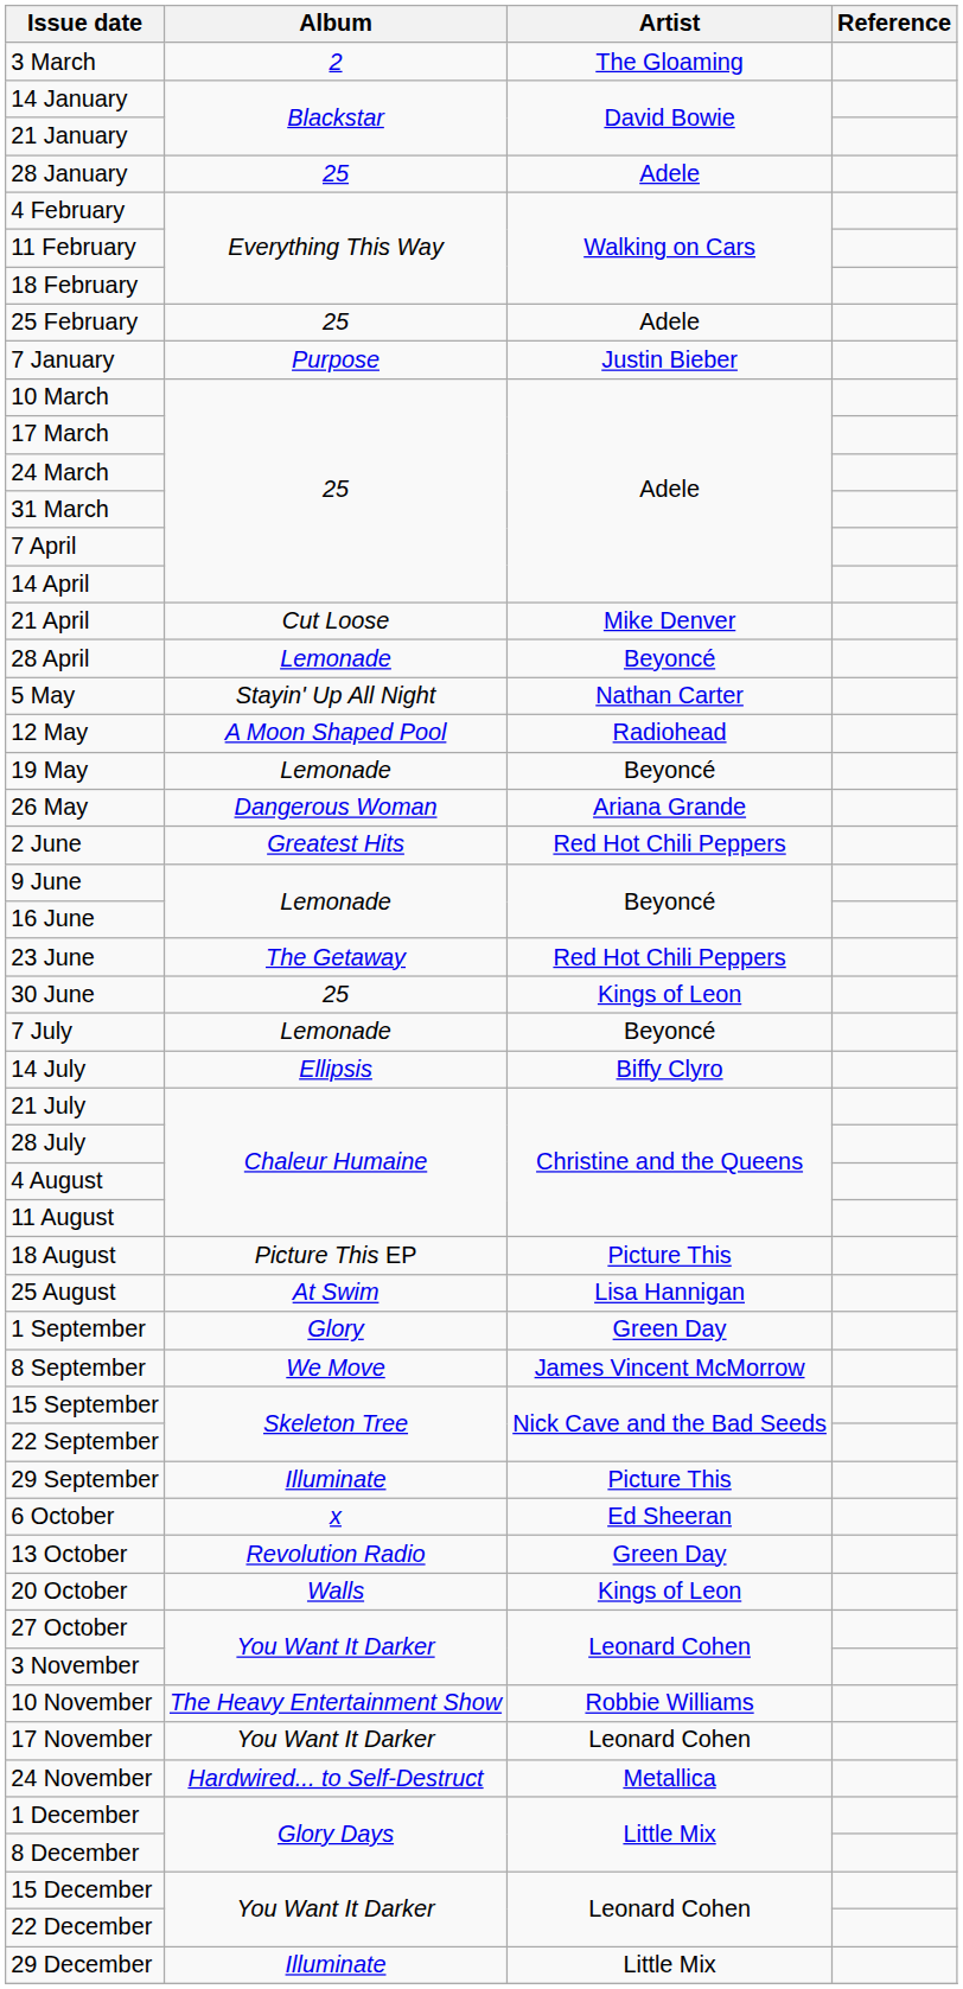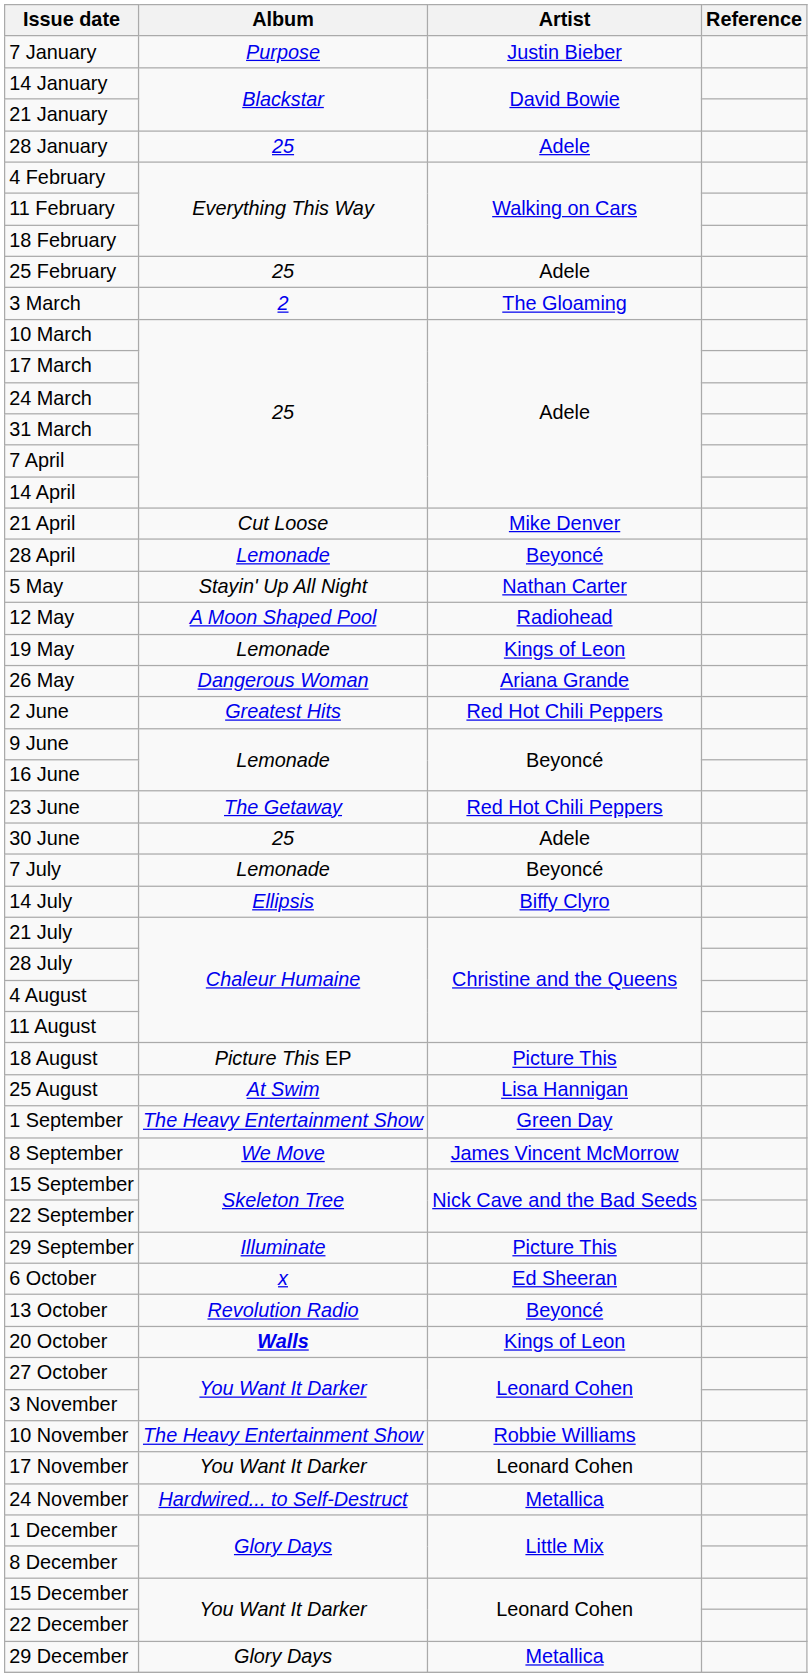rows swapped: 7 January <-> 3 March
19 May | Artist: Beyoncé -> Kings of Leon
30 June | Artist: Kings of Leon -> Adele
1 September | Album: Glory -> The Heavy Entertainment Show
13 October | Artist: Green Day -> Beyoncé
20 October | Album: normal -> bold
29 December | Album: Illuminate -> Glory Days
29 December | Artist: Little Mix -> Metallica
